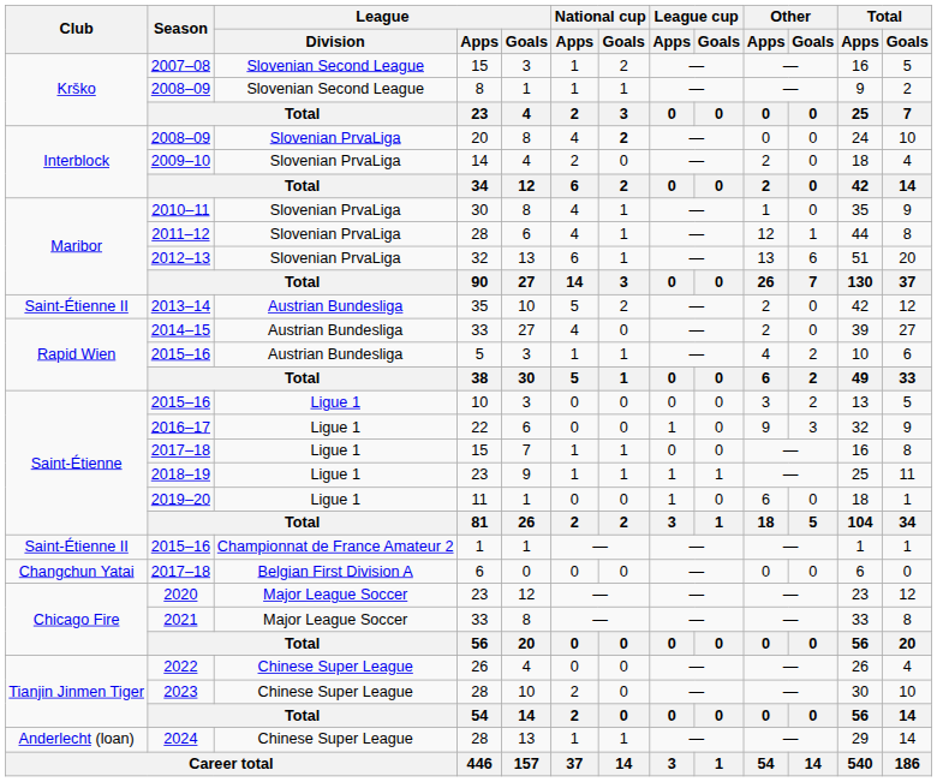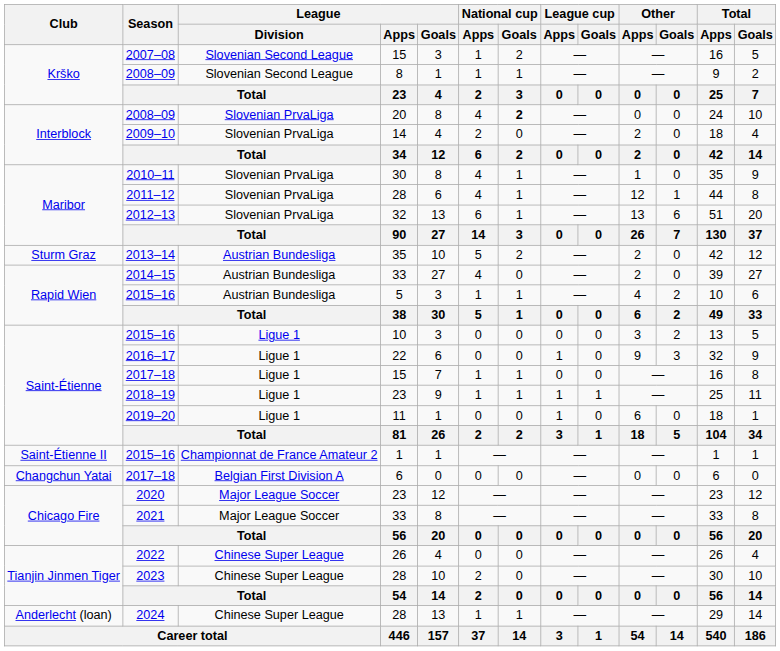2013–14 | Club: Saint-Étienne II -> Sturm Graz
